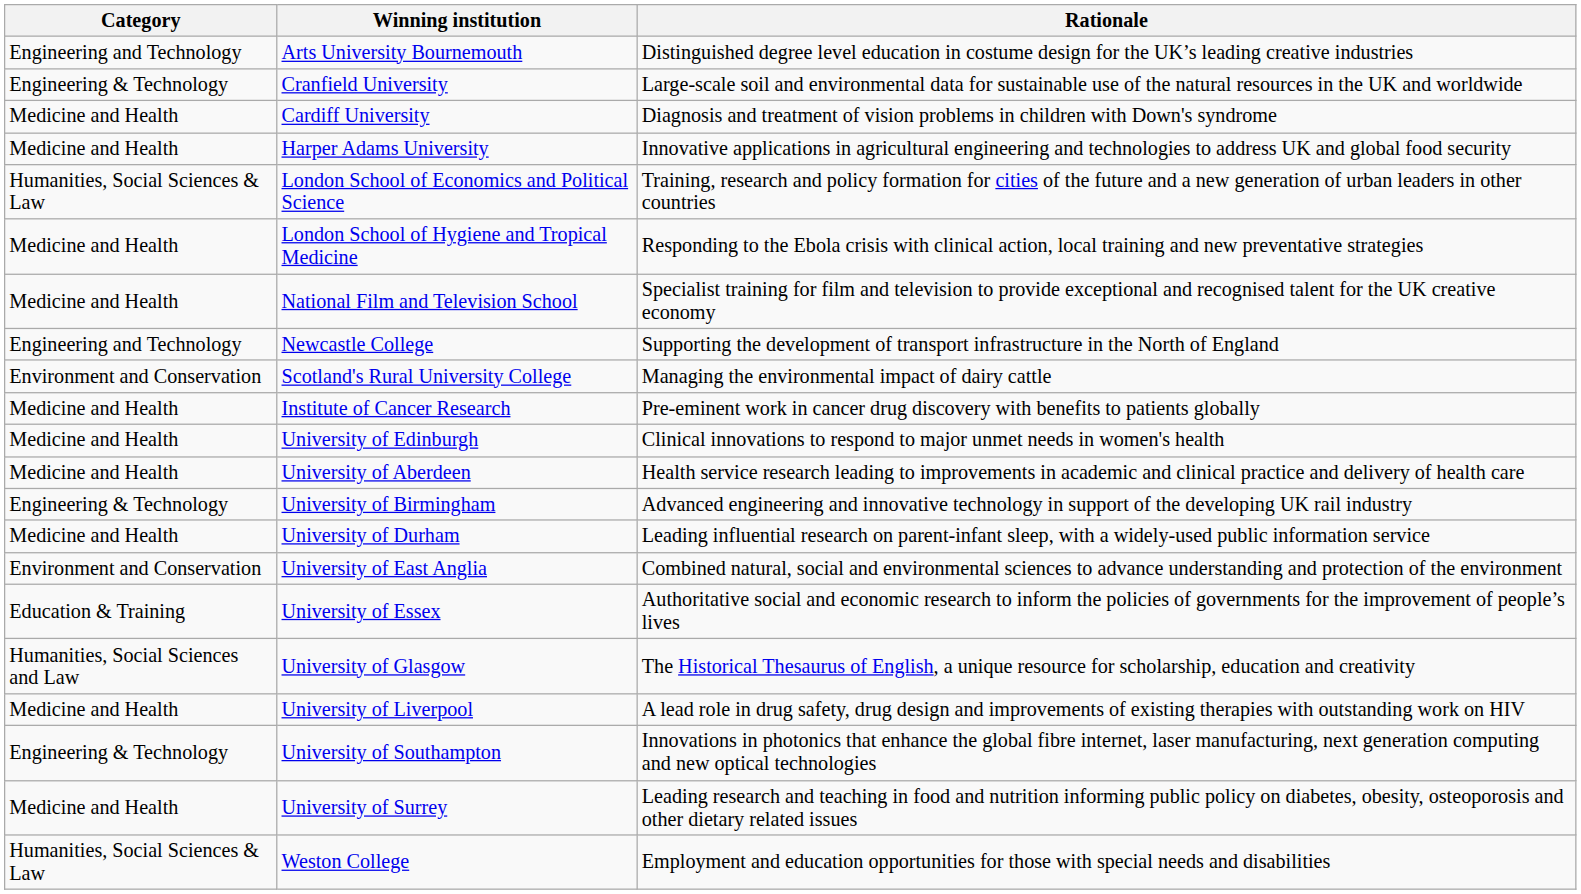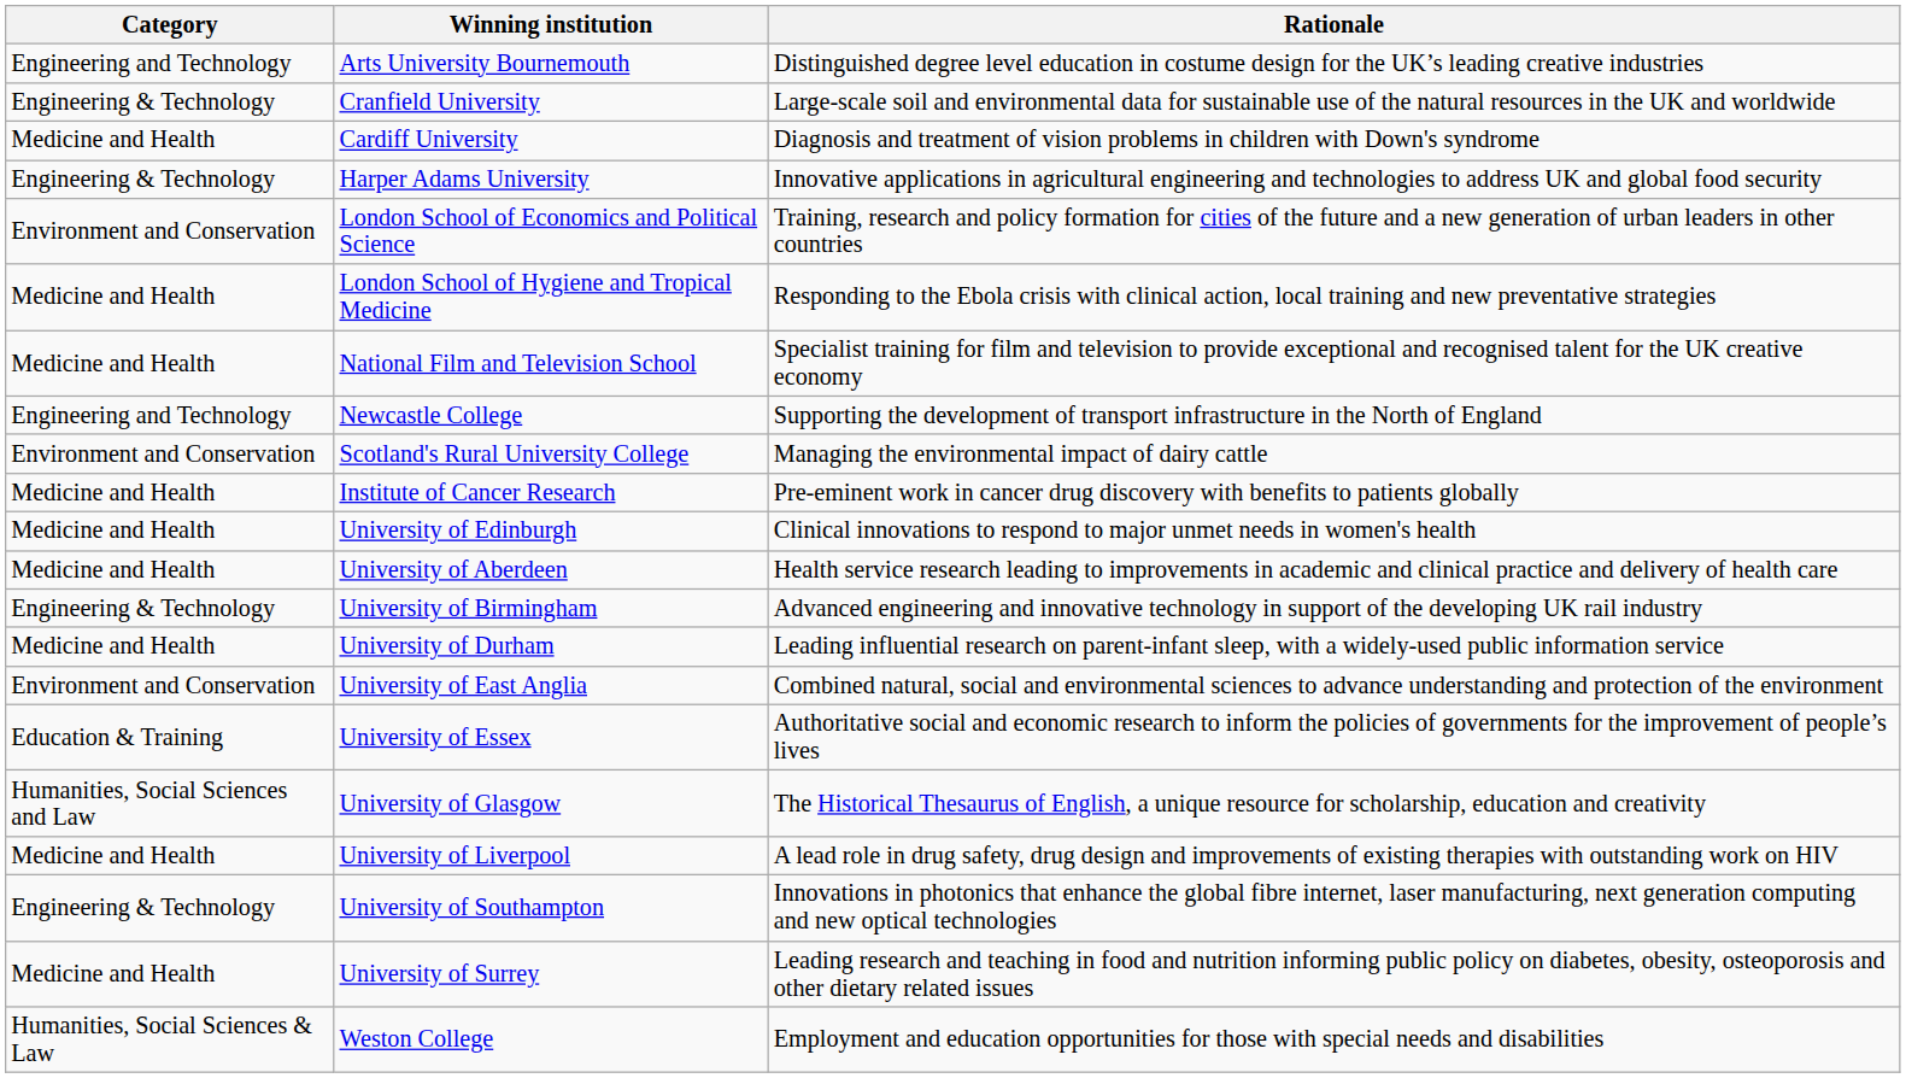Harper Adams University | Category: Medicine and Health -> Engineering & Technology
London School of Economics and Political Science | Category: Humanities, Social Sciences & Law -> Environment and Conservation
